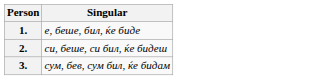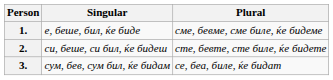+ column: Plural | сме, бевме, сме биле, ќе бидеме | сте, бевте, сте биле, ќе бидете | се, беа, биле, ќе бидат
